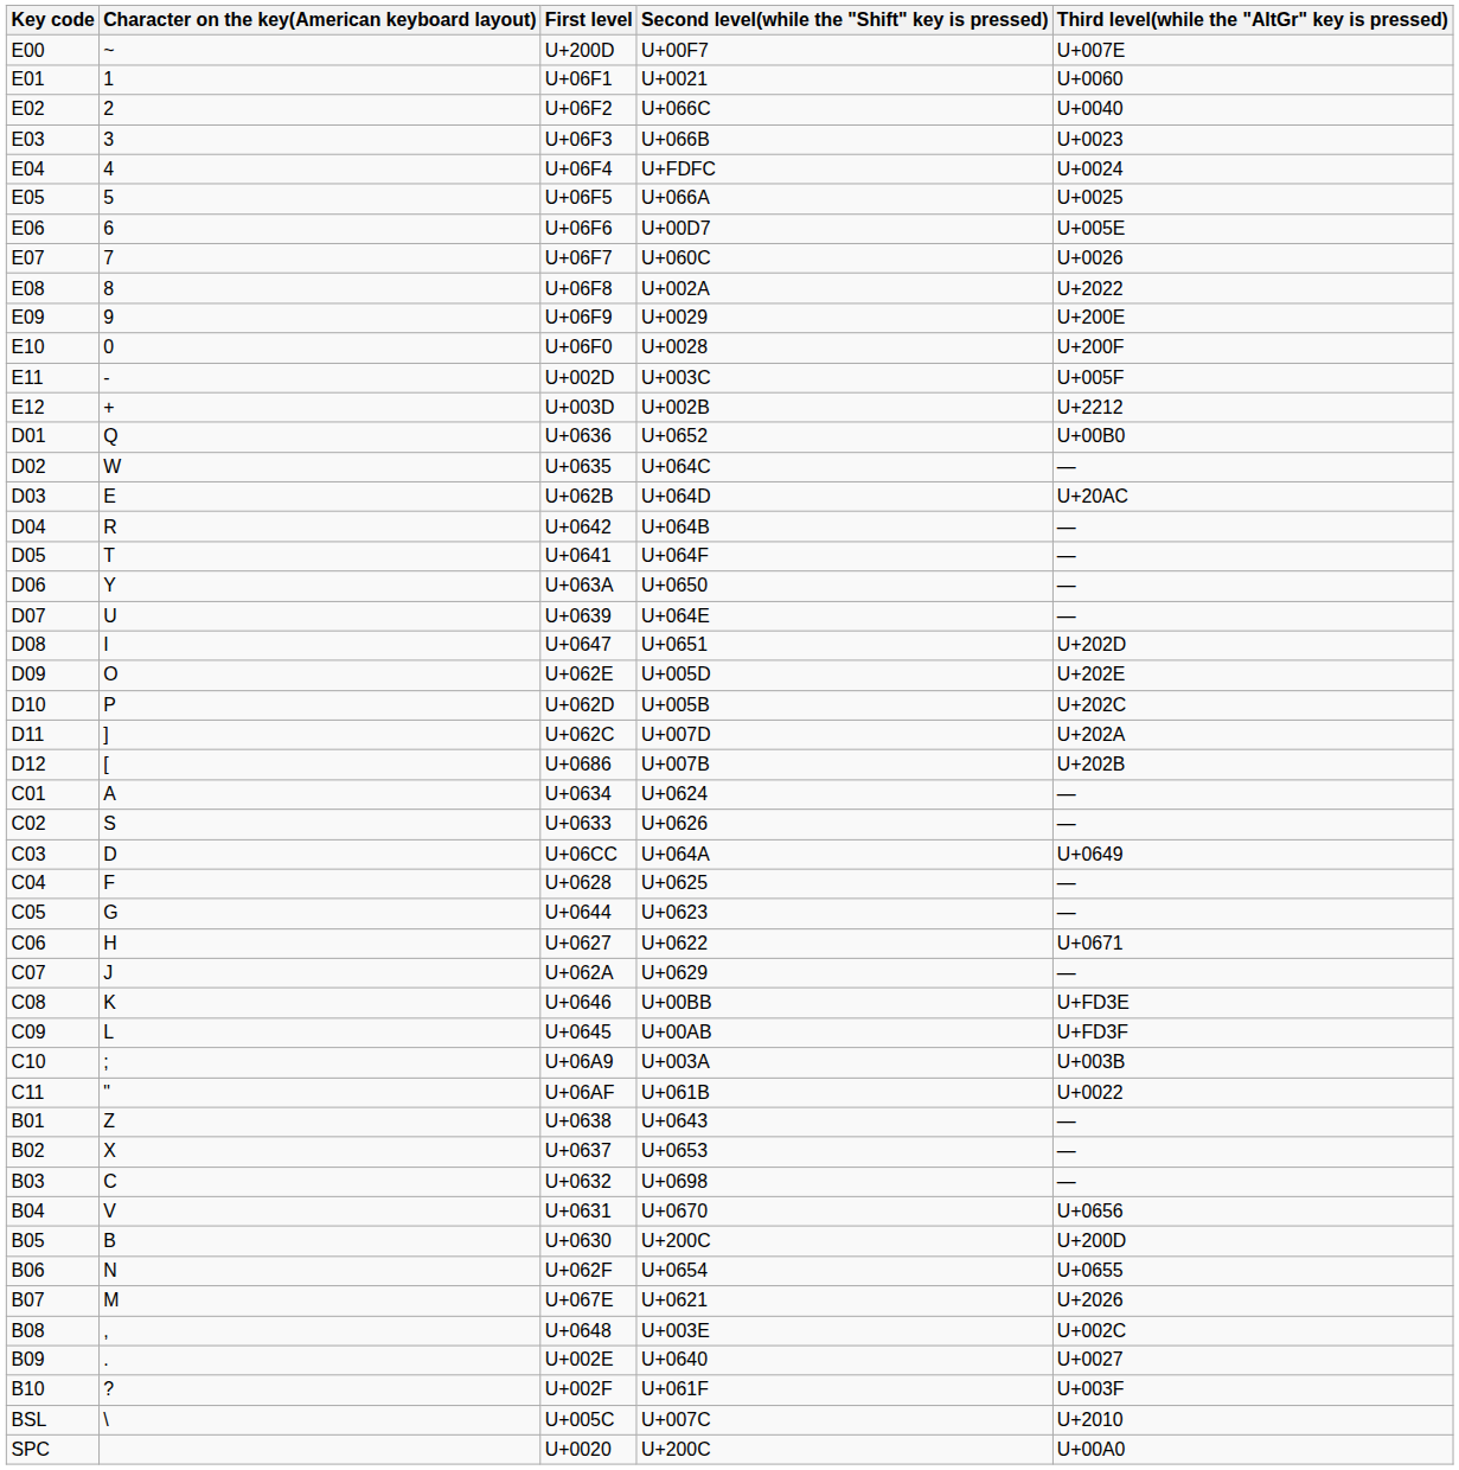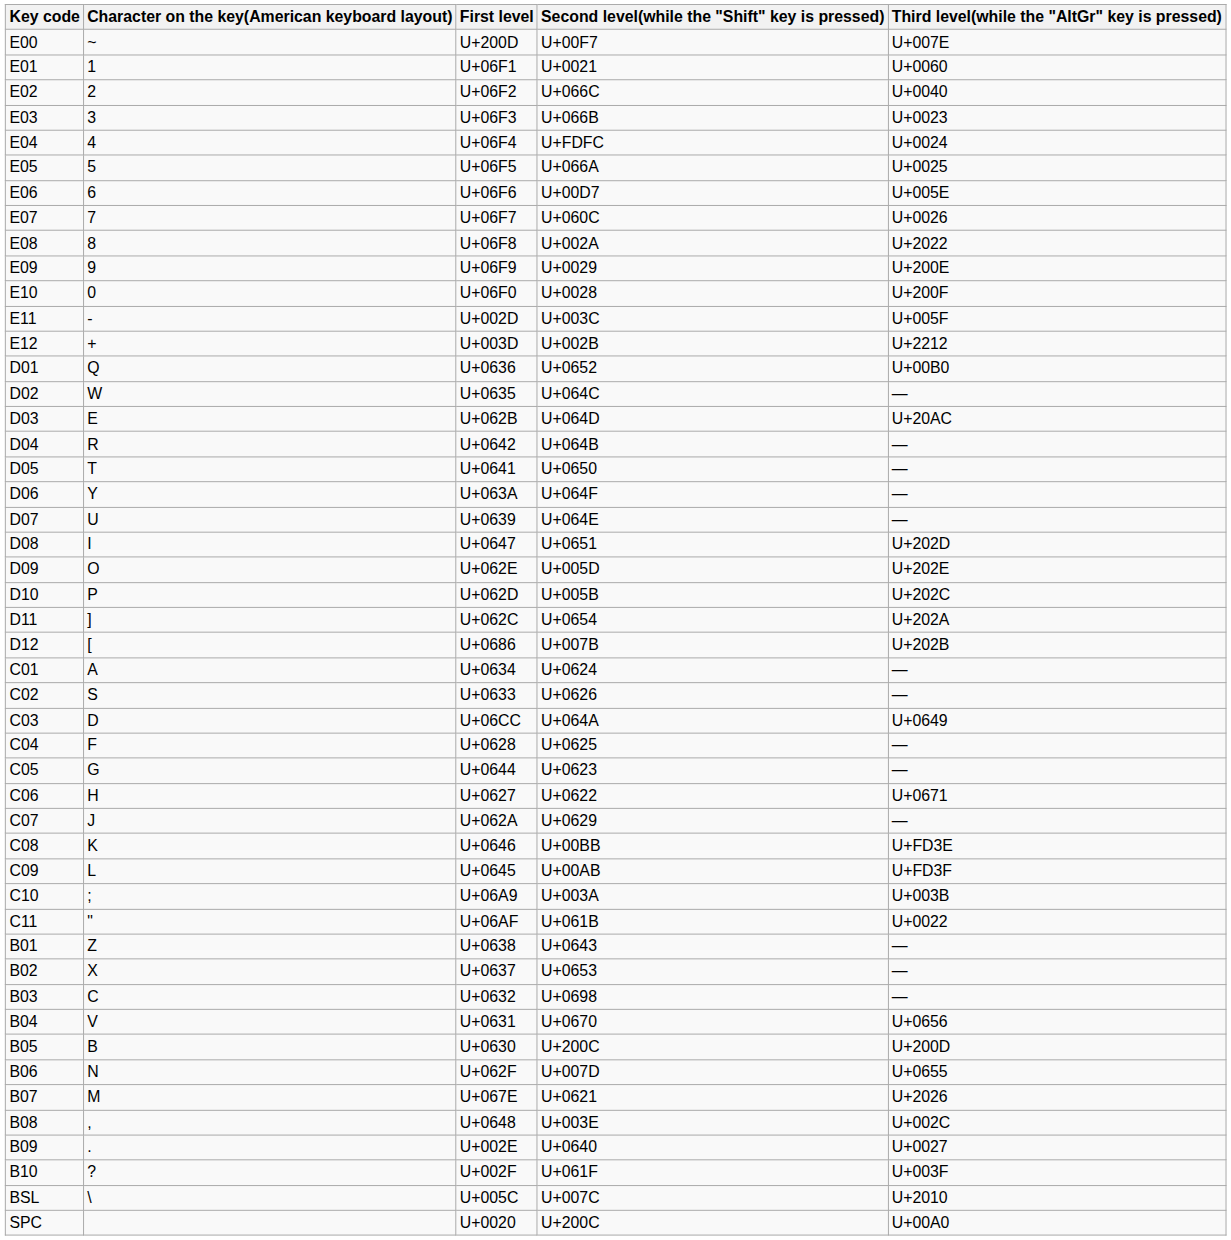U+0641 | Second level(while the "Shift" key is pressed): U+064F -> U+0650
U+063A | Second level(while the "Shift" key is pressed): U+0650 -> U+064F
U+062C | Second level(while the "Shift" key is pressed): U+007D -> U+0654
U+062F | Second level(while the "Shift" key is pressed): U+0654 -> U+007D
